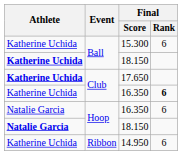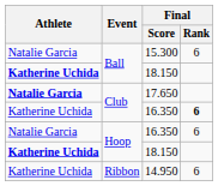15.300 | Athlete: Katherine Uchida -> Natalie Garcia
17.650 | Athlete: Katherine Uchida -> Natalie Garcia
Hoop / 18.150 | Athlete: Natalie Garcia -> Katherine Uchida
